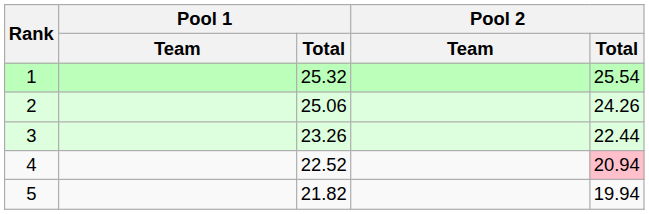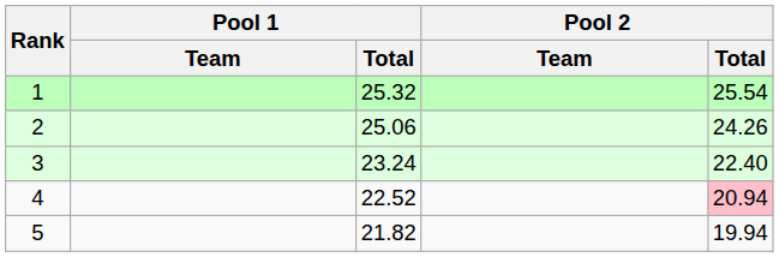3 | Pool 1 / Total: 23.26 -> 23.24
3 | Pool 2 / Total: 22.44 -> 22.40
